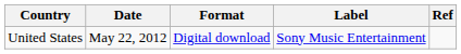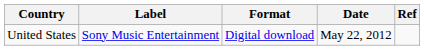columns swapped: Date <-> Label
